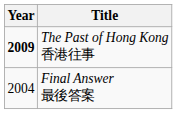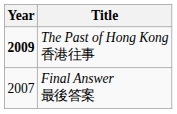Final Answer 最後答案 | Year: 2004 -> 2007
